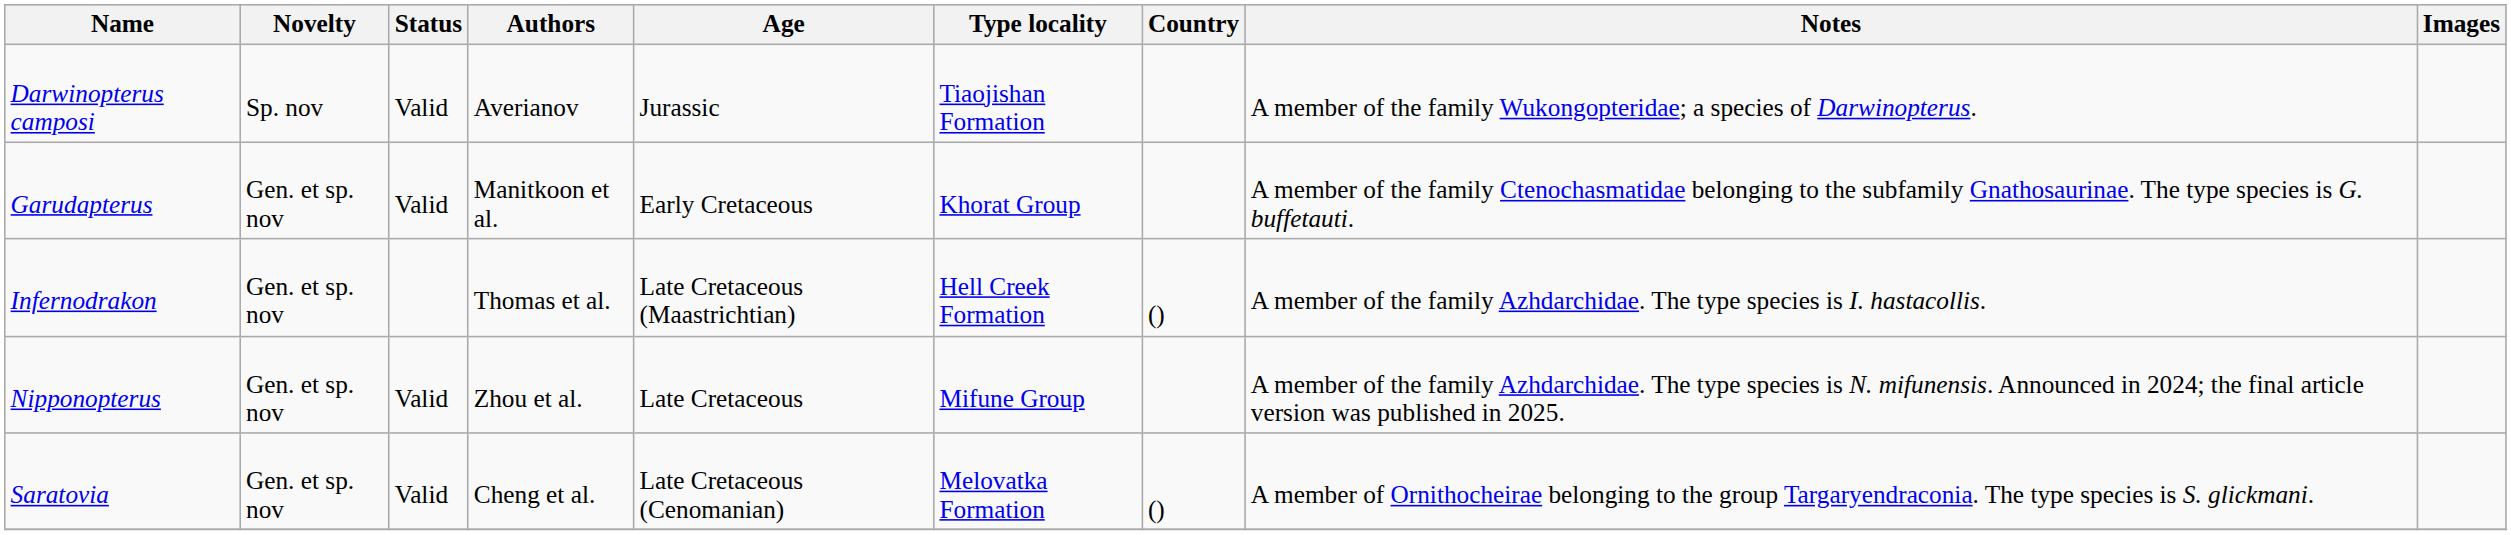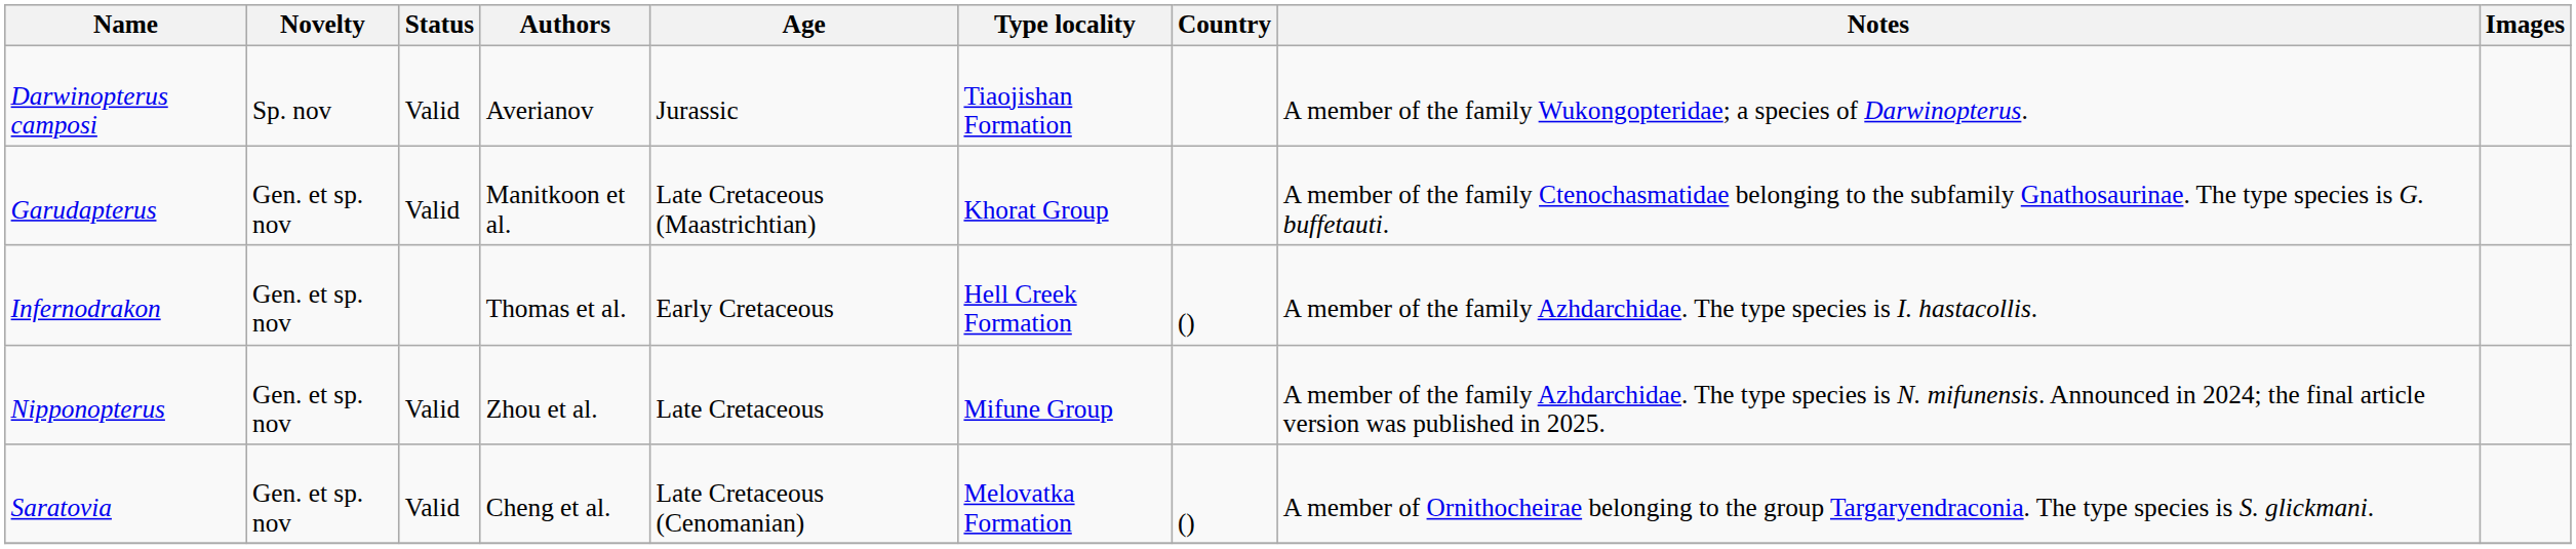Garudapterus | Age: Early Cretaceous -> Late Cretaceous (Maastrichtian)
Infernodrakon | Age: Late Cretaceous (Maastrichtian) -> Early Cretaceous
